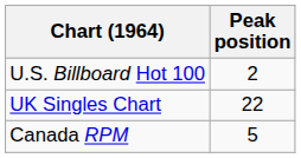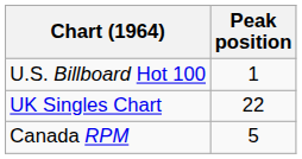U.S. Billboard Hot 100 | Peak position: 2 -> 1
